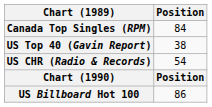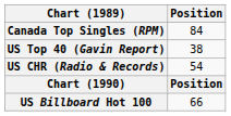US Billboard Hot 100 | Position: 86 -> 66
